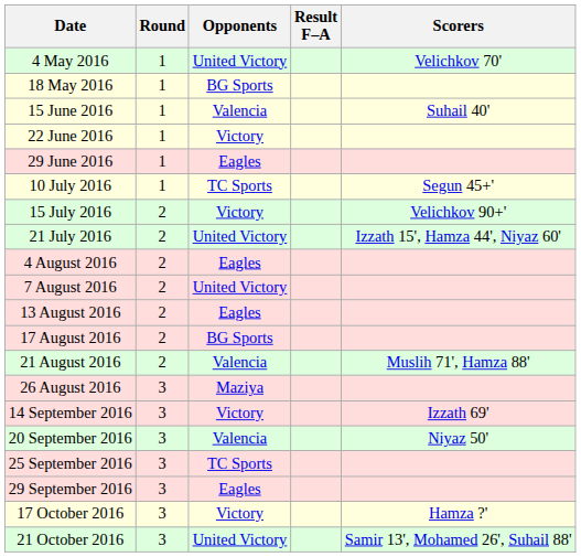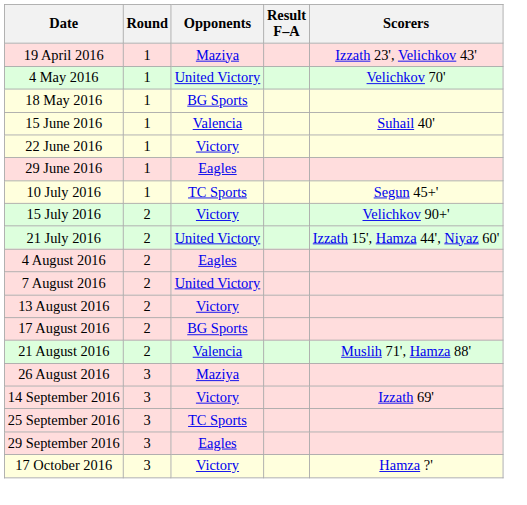+ row: 19 April 2016 | 1 | Maziya | Izzath 23', Velichkov 43'
13 August 2016 | Opponents: Eagles -> Victory
- row: 20 September 2016 | 3 | Valencia | Niyaz 50'
- row: 21 October 2016 | 3 | United Victory | Samir 13', Mohamed 26', Suhail 88'
